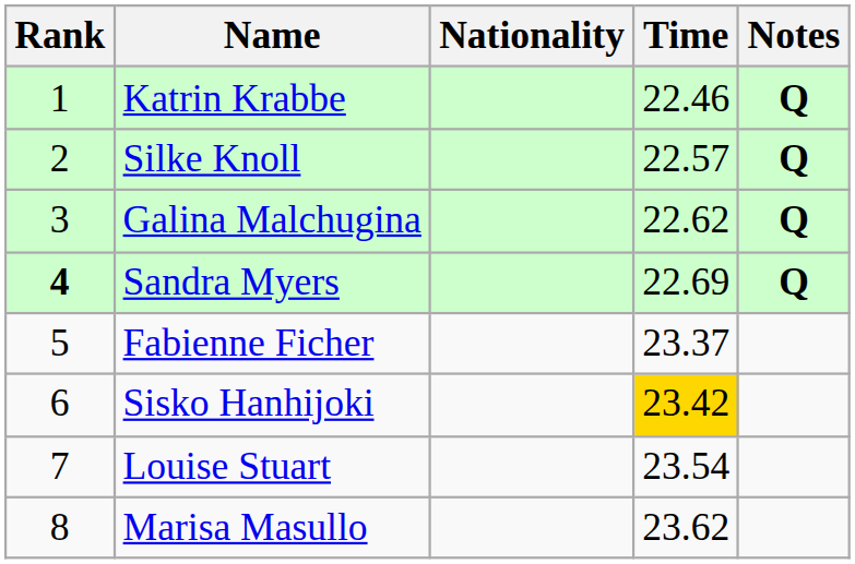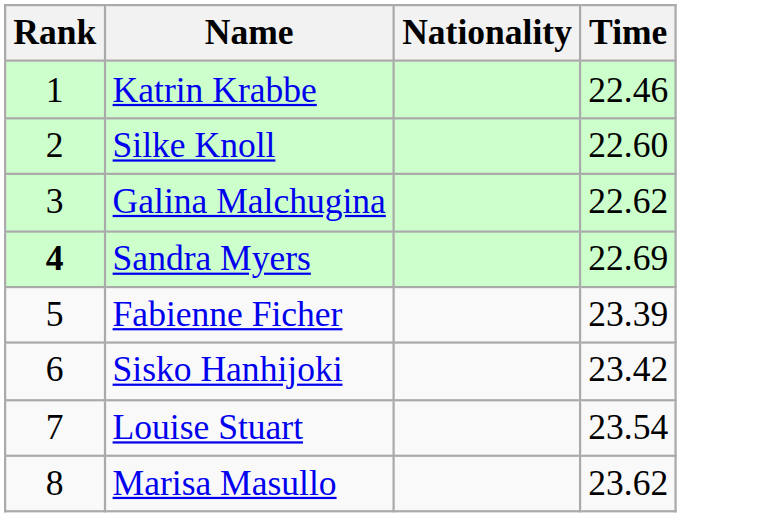- column: Notes | Q | Q | Q | Q
Silke Knoll | Time: 22.57 -> 22.60
Fabienne Ficher | Time: 23.37 -> 23.39
Sisko Hanhijoki | Time: gold background -> no background
